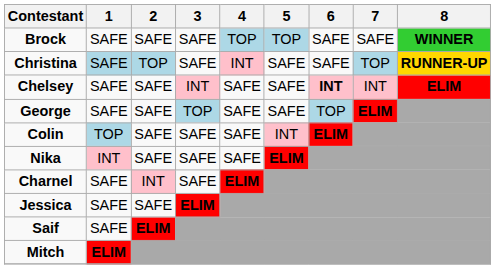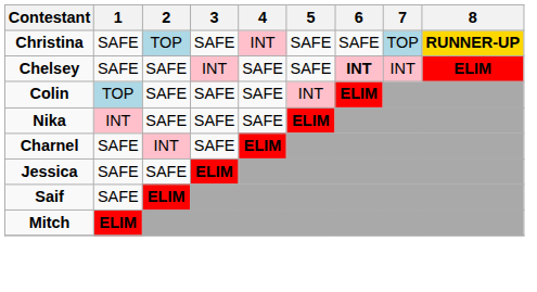- row: Brock | SAFE | SAFE | SAFE | TOP | TOP | SAFE | SAFE | WINNER
Christina | 1: lightblue background -> no background
- row: George | SAFE | SAFE | TOP | SAFE | SAFE | TOP | ELIM
